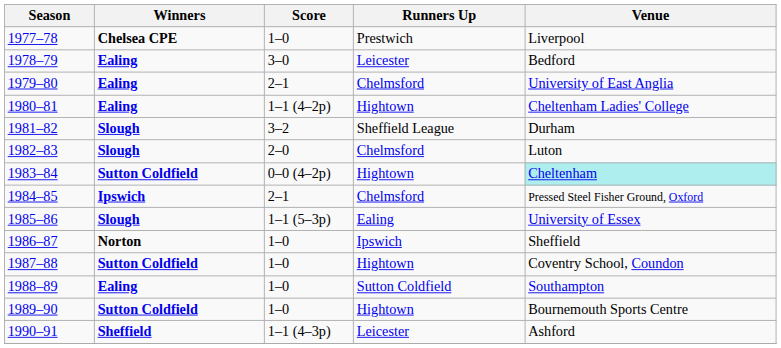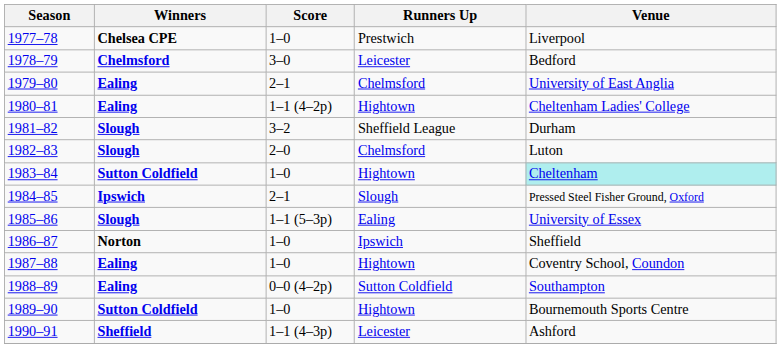1978–79 | Winners: Ealing -> Chelmsford
1983–84 | Score: 0–0 (4–2p) -> 1–0
1984–85 | Runners Up: Chelmsford -> Slough
1987–88 | Winners: Sutton Coldfield -> Ealing
1988–89 | Score: 1–0 -> 0–0 (4–2p)
